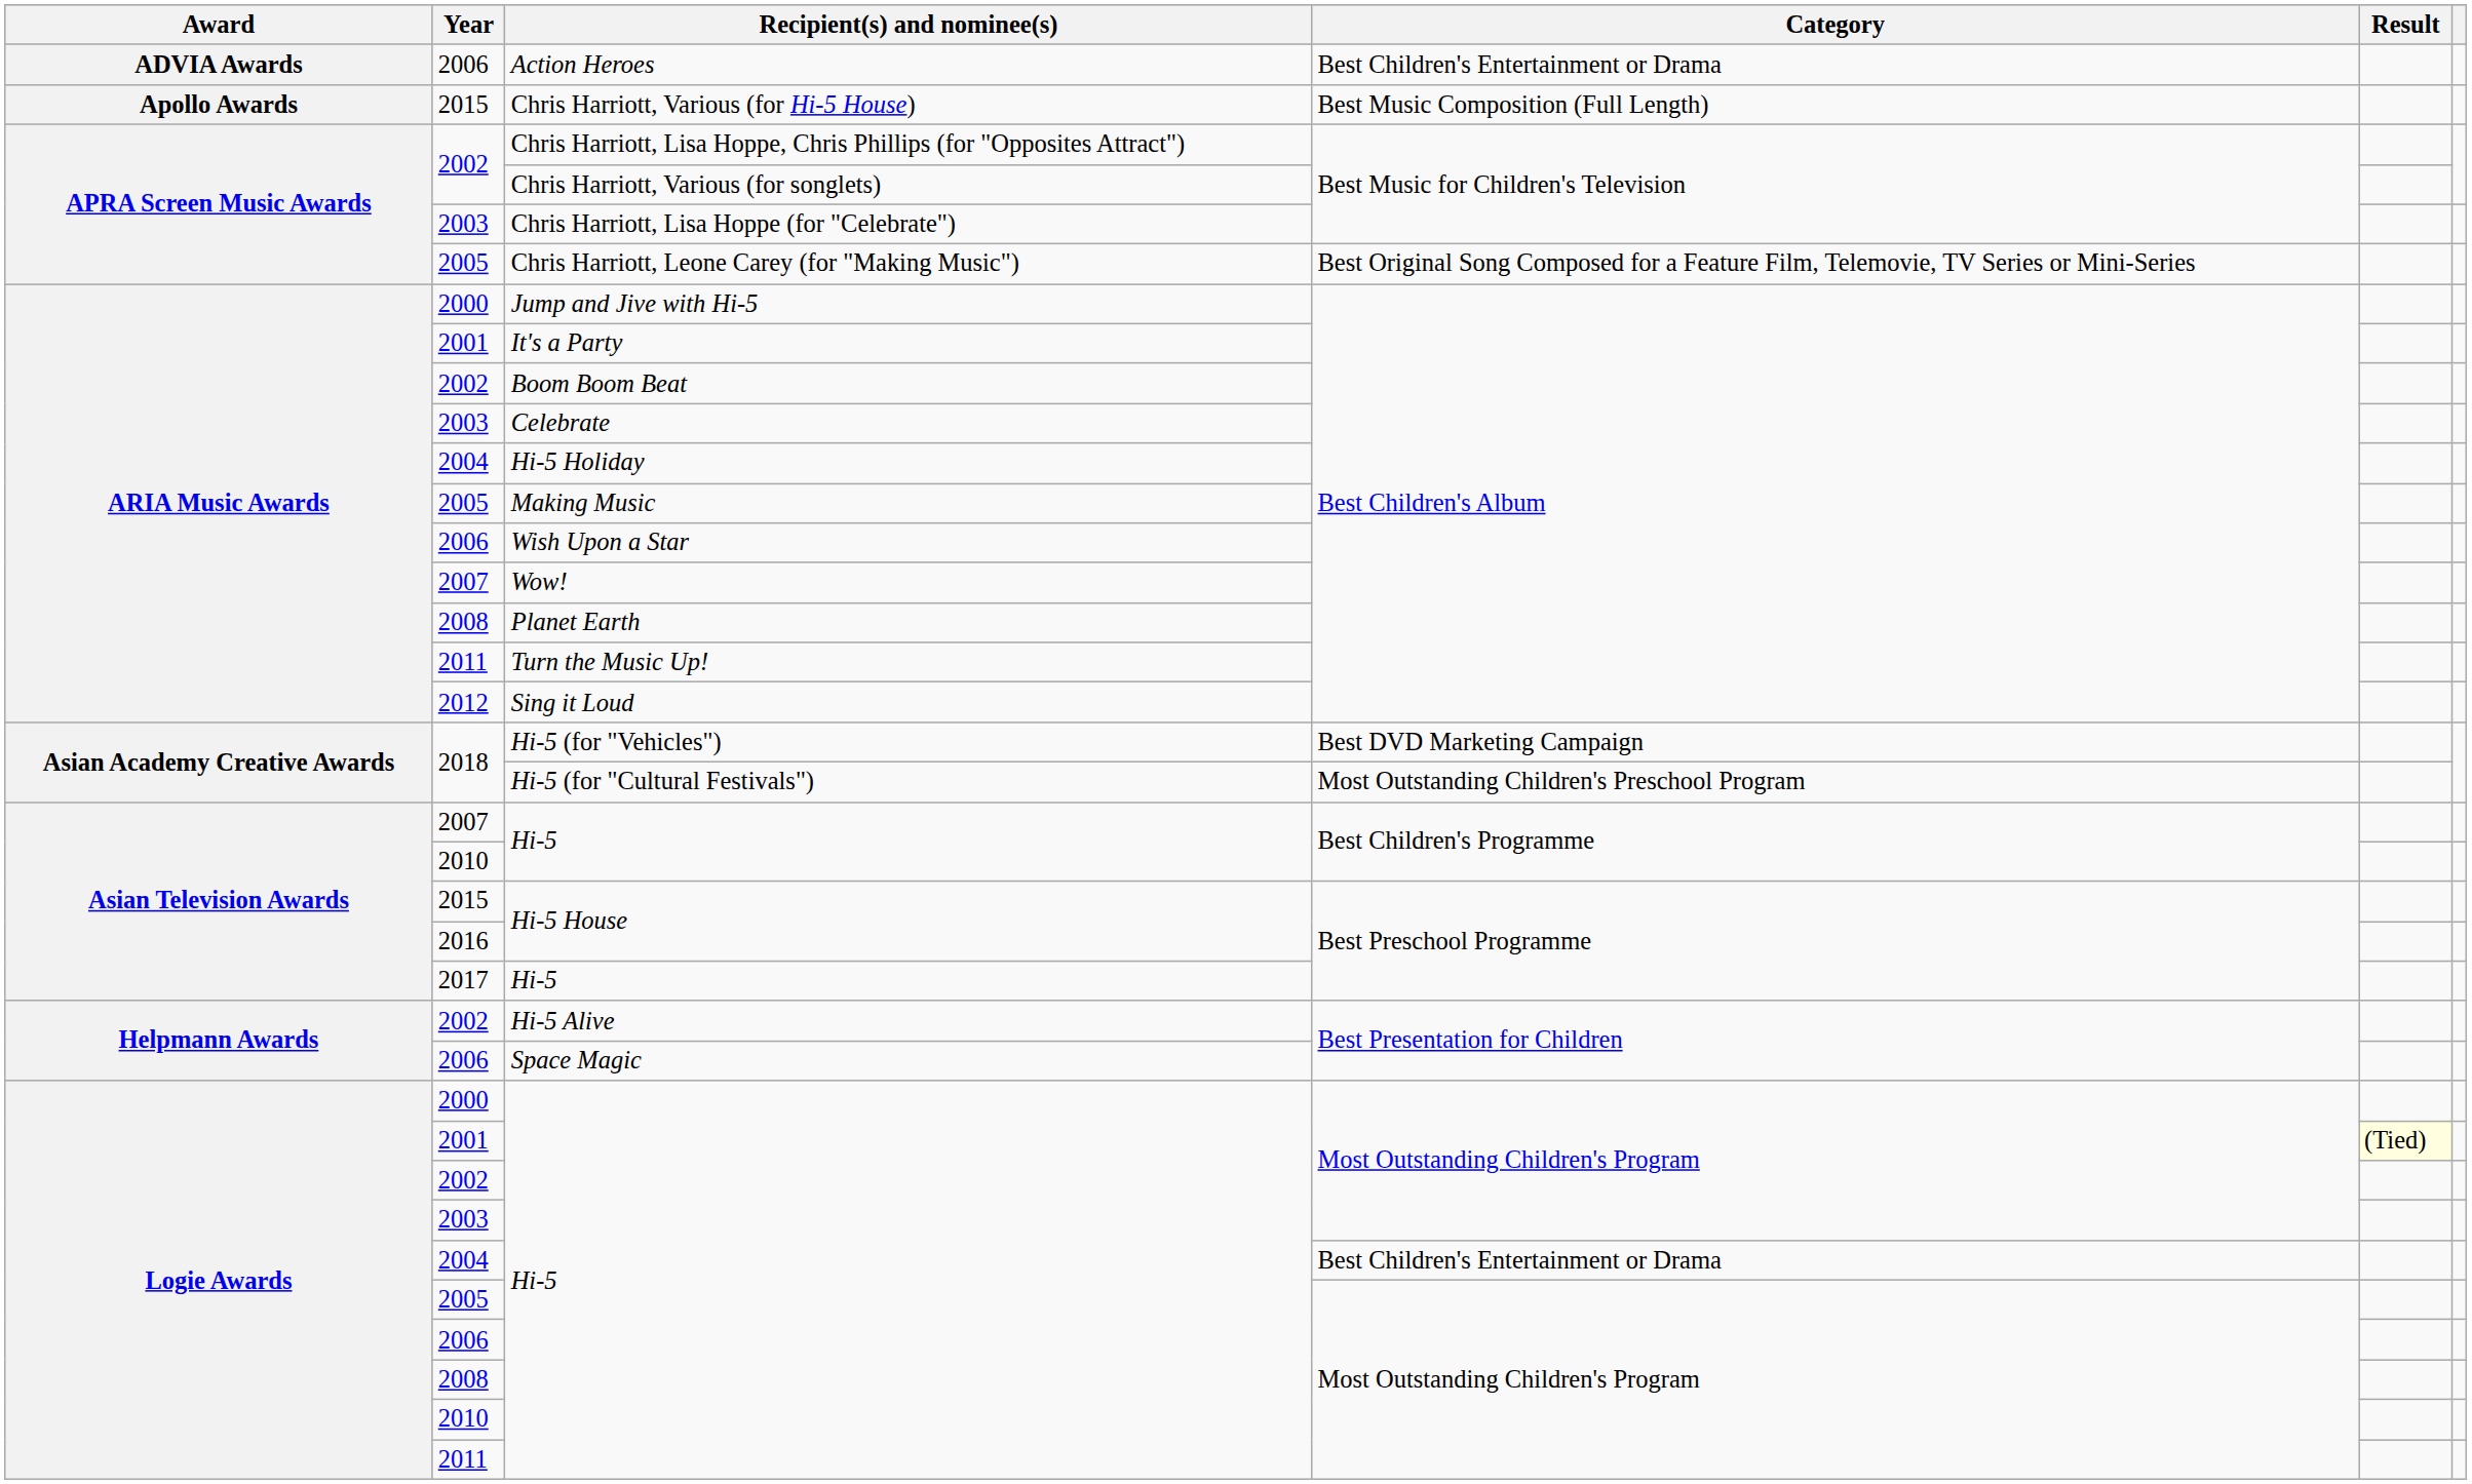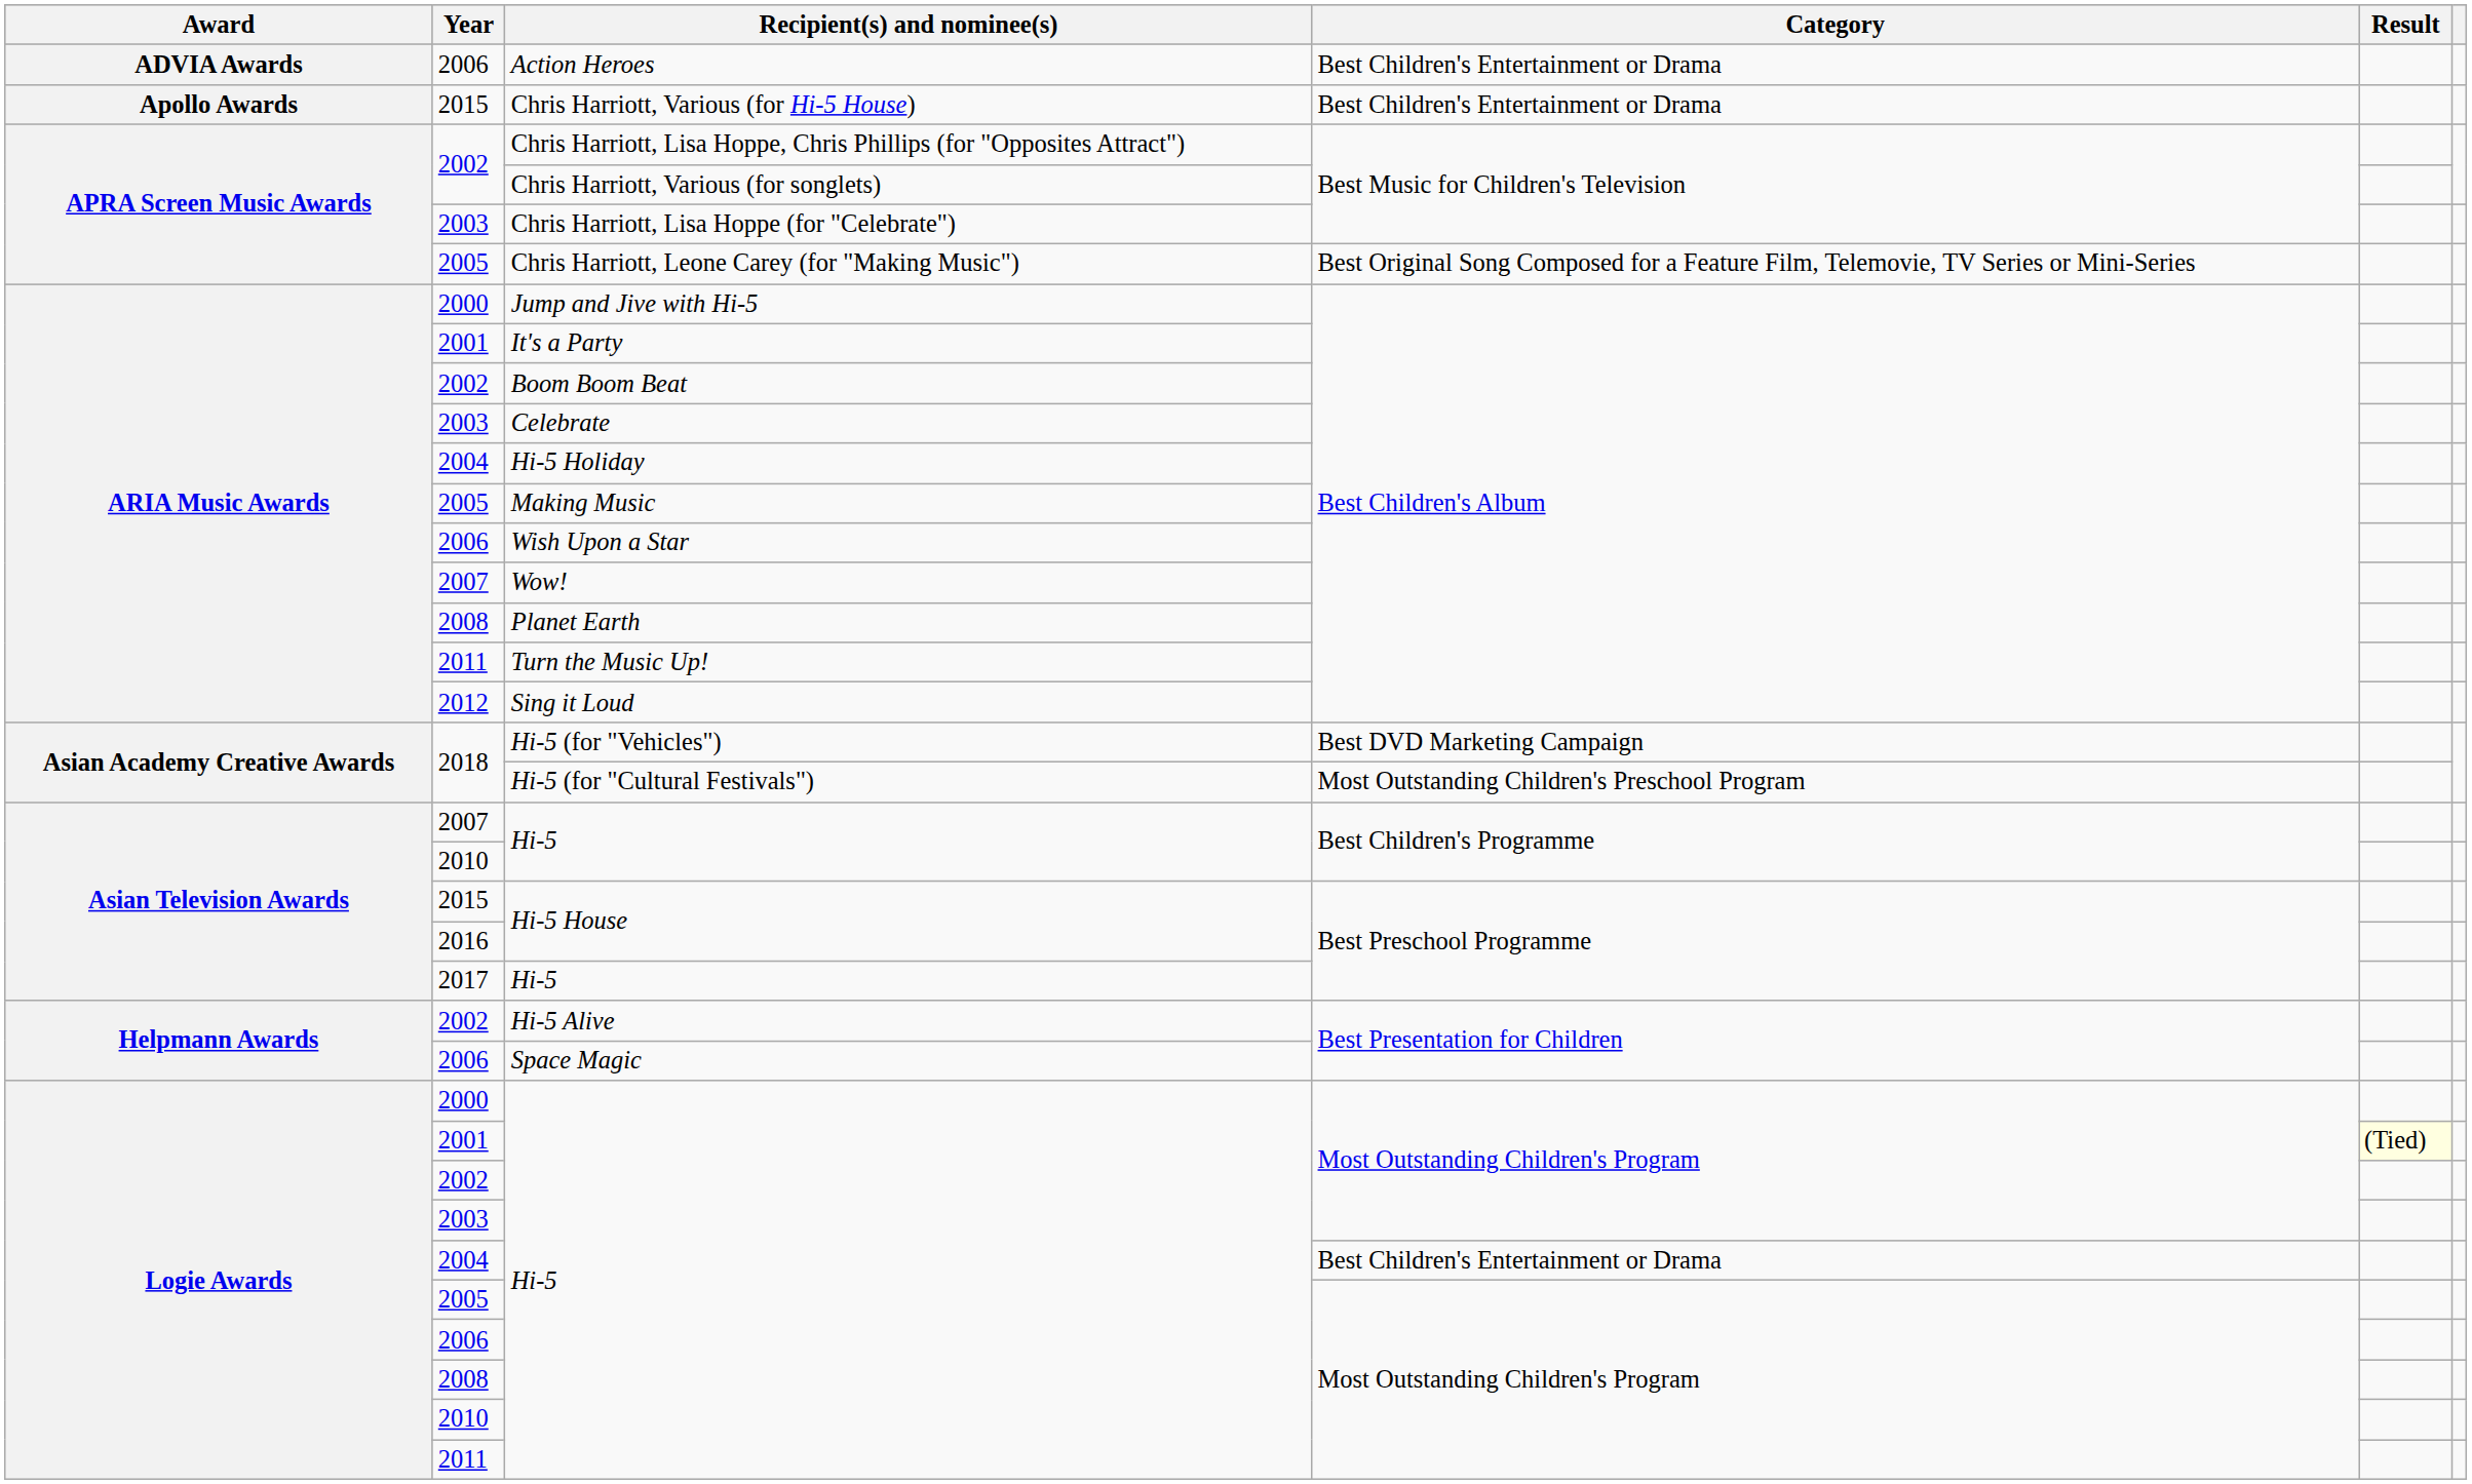Chris Harriott, Various (for Hi-5 House) | Category: Best Music Composition (Full Length) -> Best Children's Entertainment or Drama
